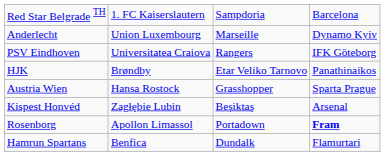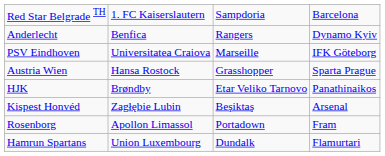Anderlecht | column 2: Union Luxembourg -> Benfica
Anderlecht | column 3: Marseille -> Rangers
PSV Eindhoven | column 3: Rangers -> Marseille
rows swapped: Austria Wien <-> HJK
Rosenborg | column 4: bold -> normal
Hamrun Spartans | column 2: Benfica -> Union Luxembourg
